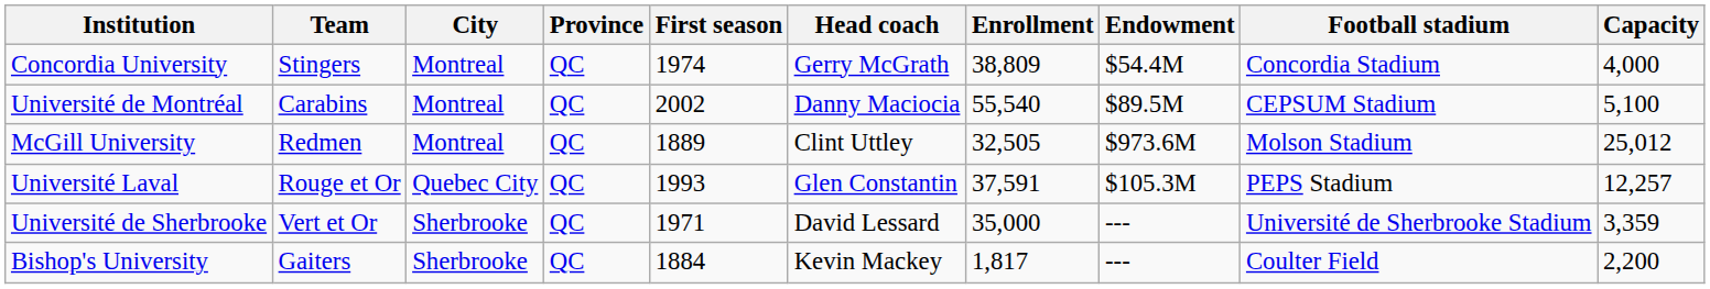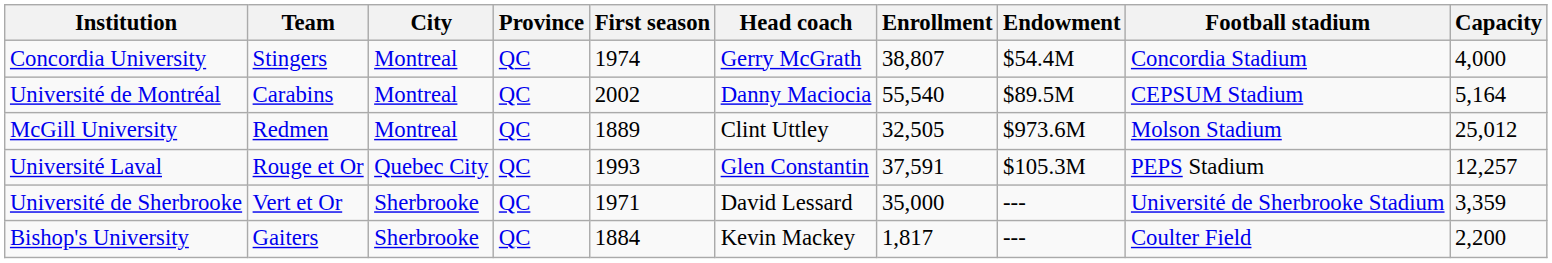Concordia University | Enrollment: 38,809 -> 38,807
Université de Montréal | Capacity: 5,100 -> 5,164
